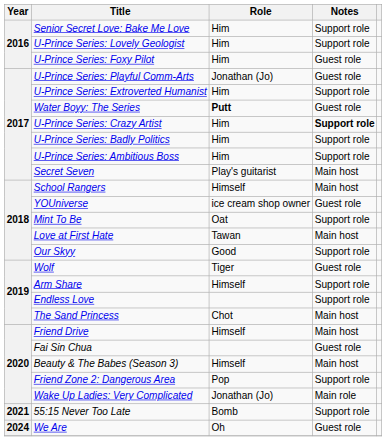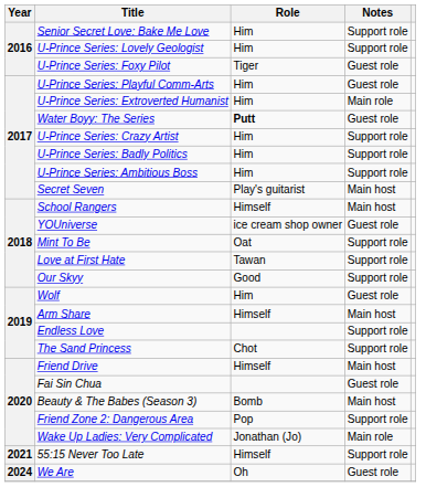U-Prince Series: Foxy Pilot | Role: Him -> Tiger
U-Prince Series: Playful Comm-Arts | Role: Jonathan (Jo) -> Him
U-Prince Series: Extroverted Humanist | Notes: Support role -> Main role
U-Prince Series: Crazy Artist | Notes: bold -> normal
Love at First Hate | Notes: Main host -> Support role
Wolf | Role: Tiger -> Him
Arm Share | Notes: Support role -> Main host
The Sand Princess | Notes: Main host -> Support role
Beauty & The Babes (Season 3) | Role: Himself -> Bomb
55:15 Never Too Late | Role: Bomb -> Himself
